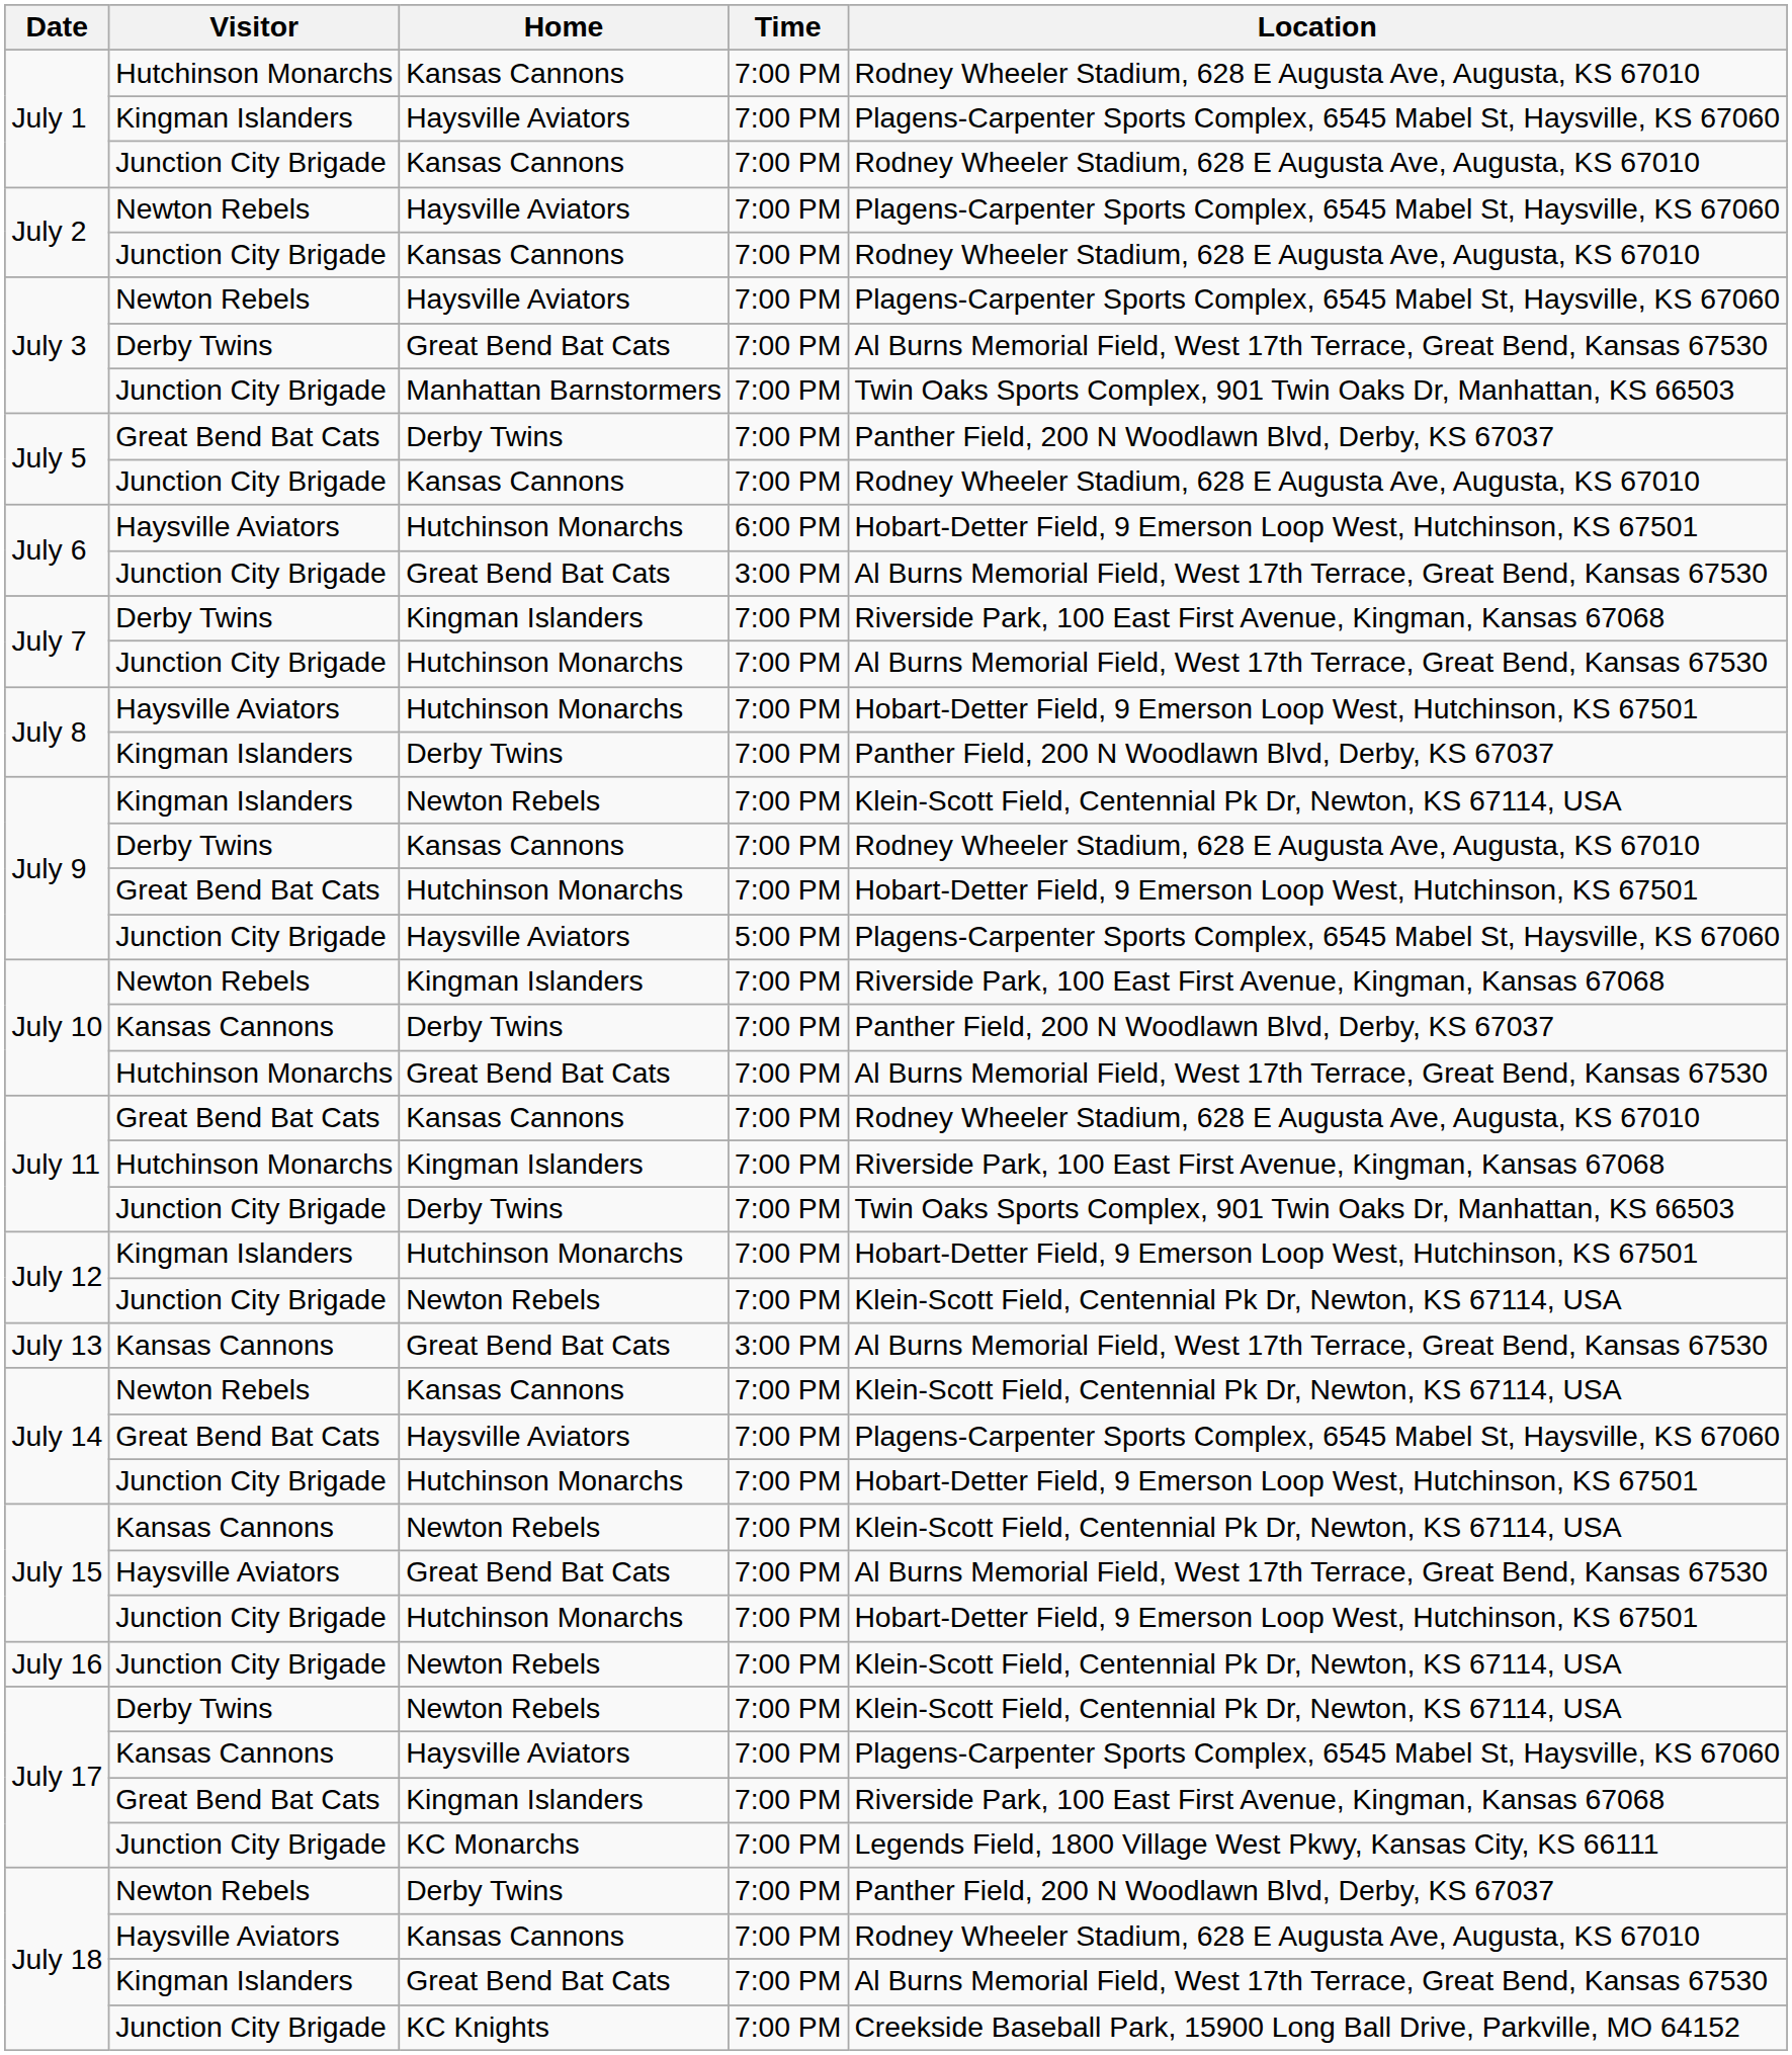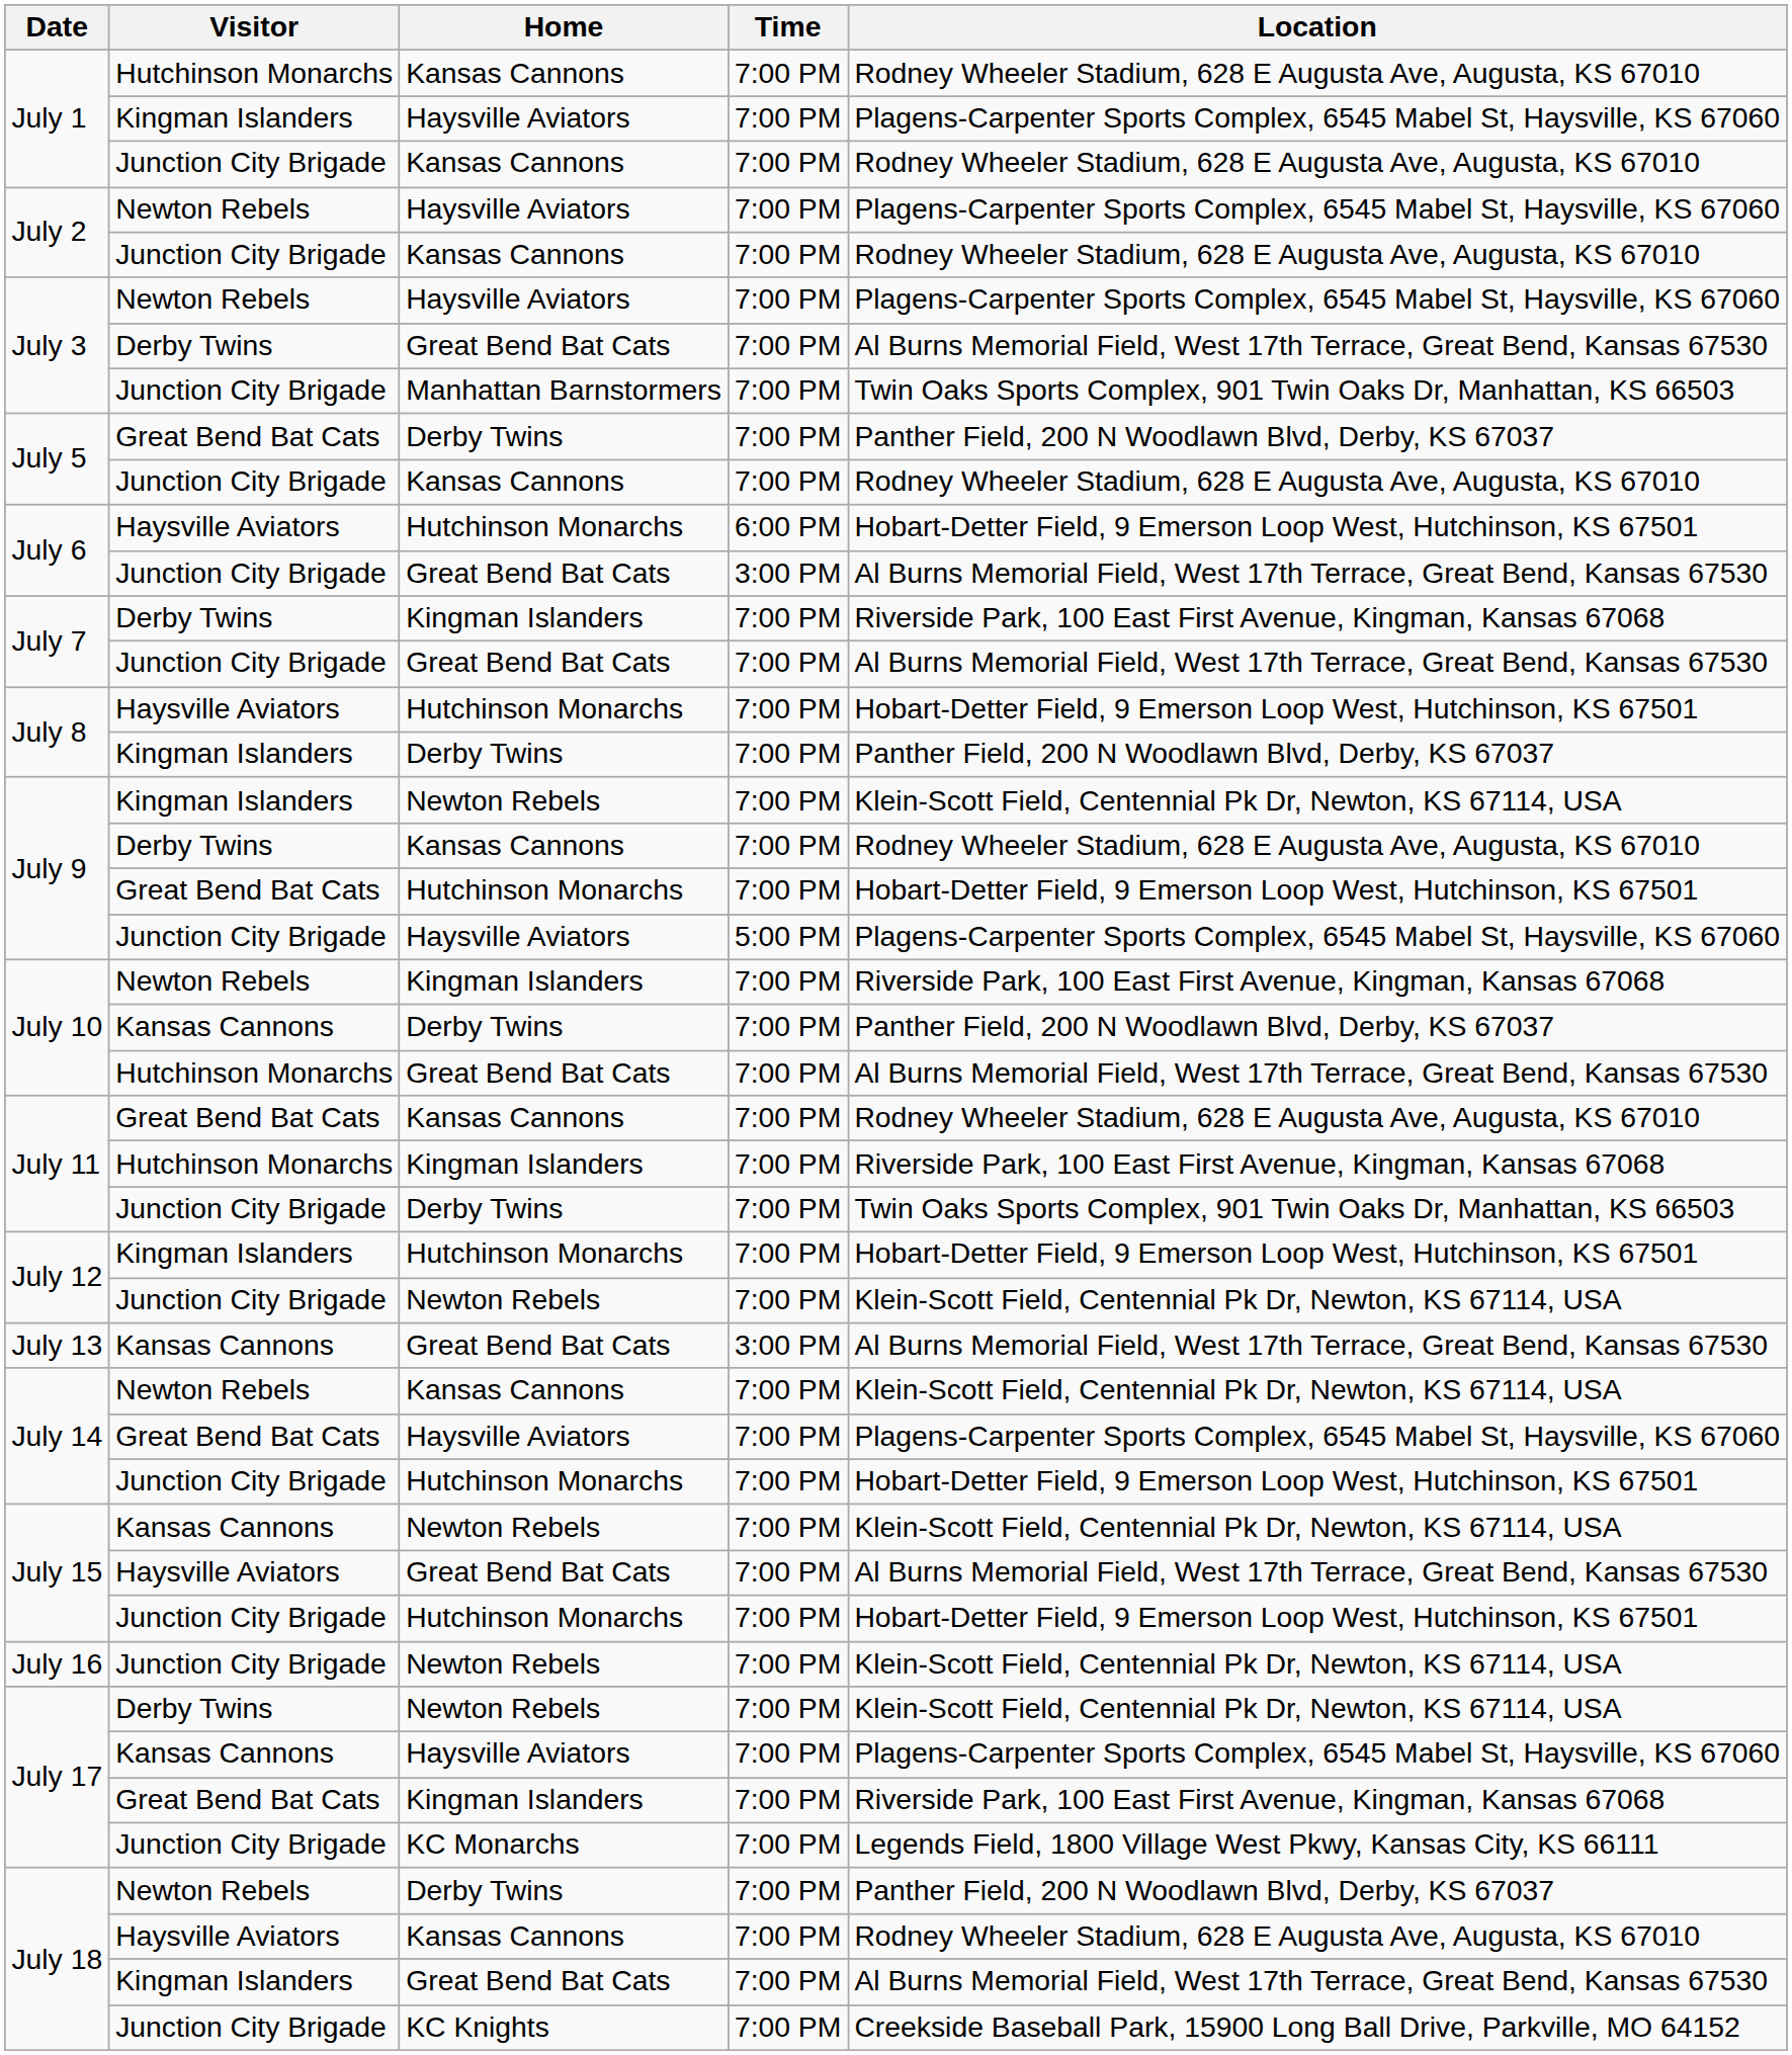July 7 / Junction City Brigade | Home: Hutchinson Monarchs -> Great Bend Bat Cats
